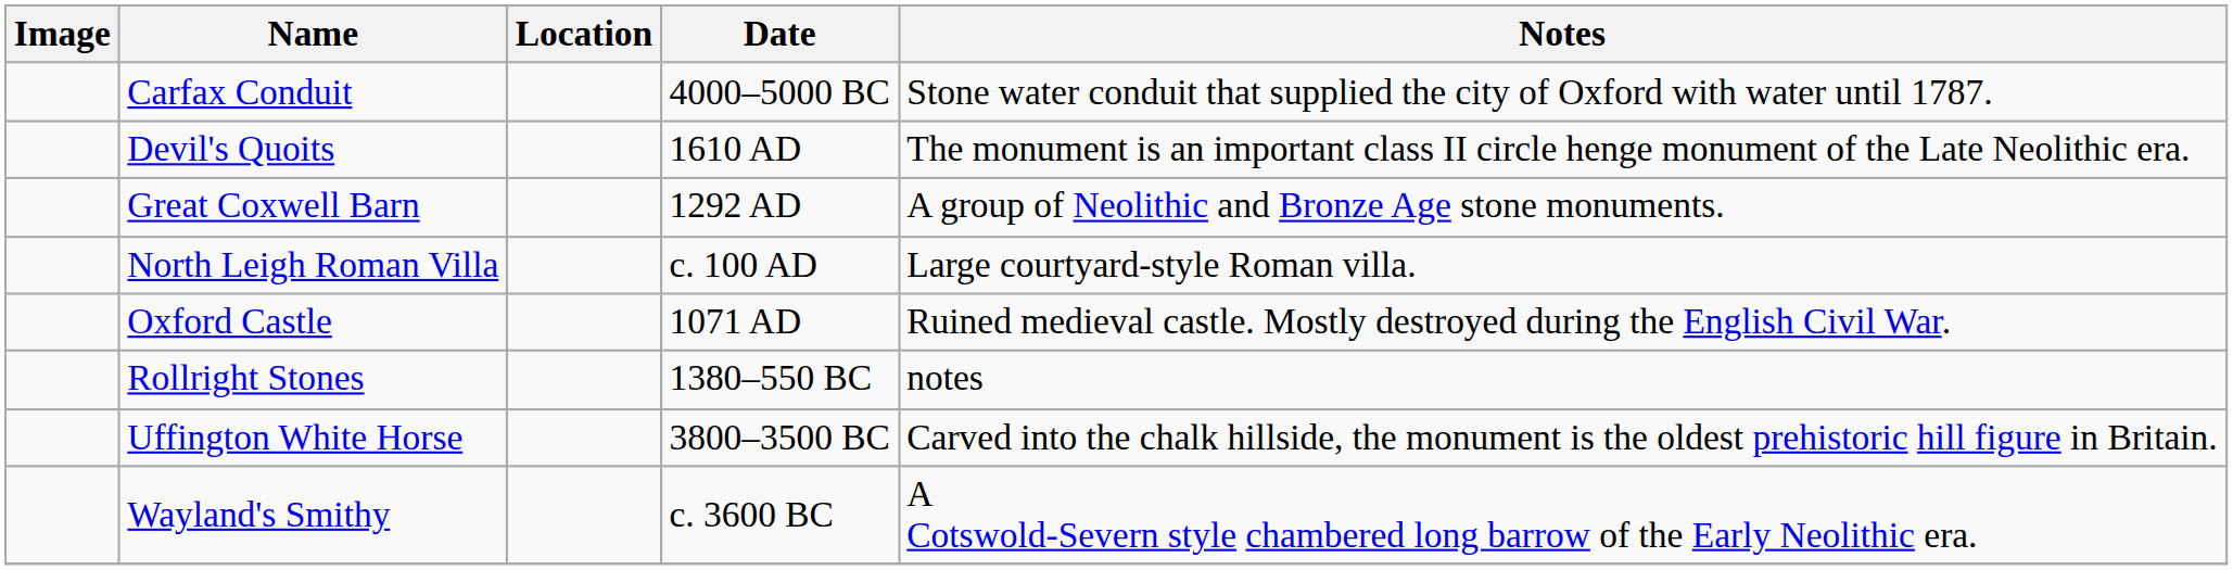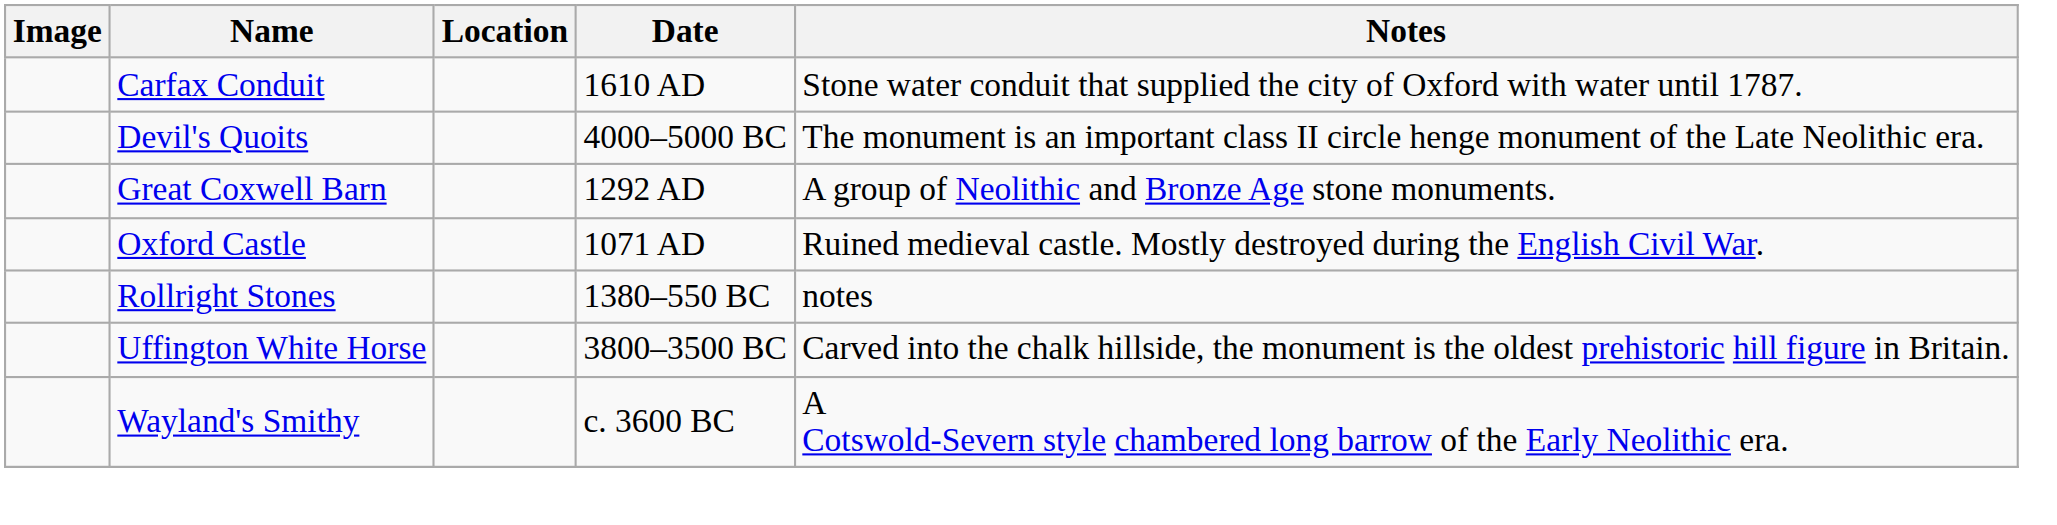Carfax Conduit | Date: 4000–5000 BC -> 1610 AD
Devil's Quoits | Date: 1610 AD -> 4000–5000 BC
- row: North Leigh Roman Villa | c. 100 AD | Large courtyard-style Roman villa.
